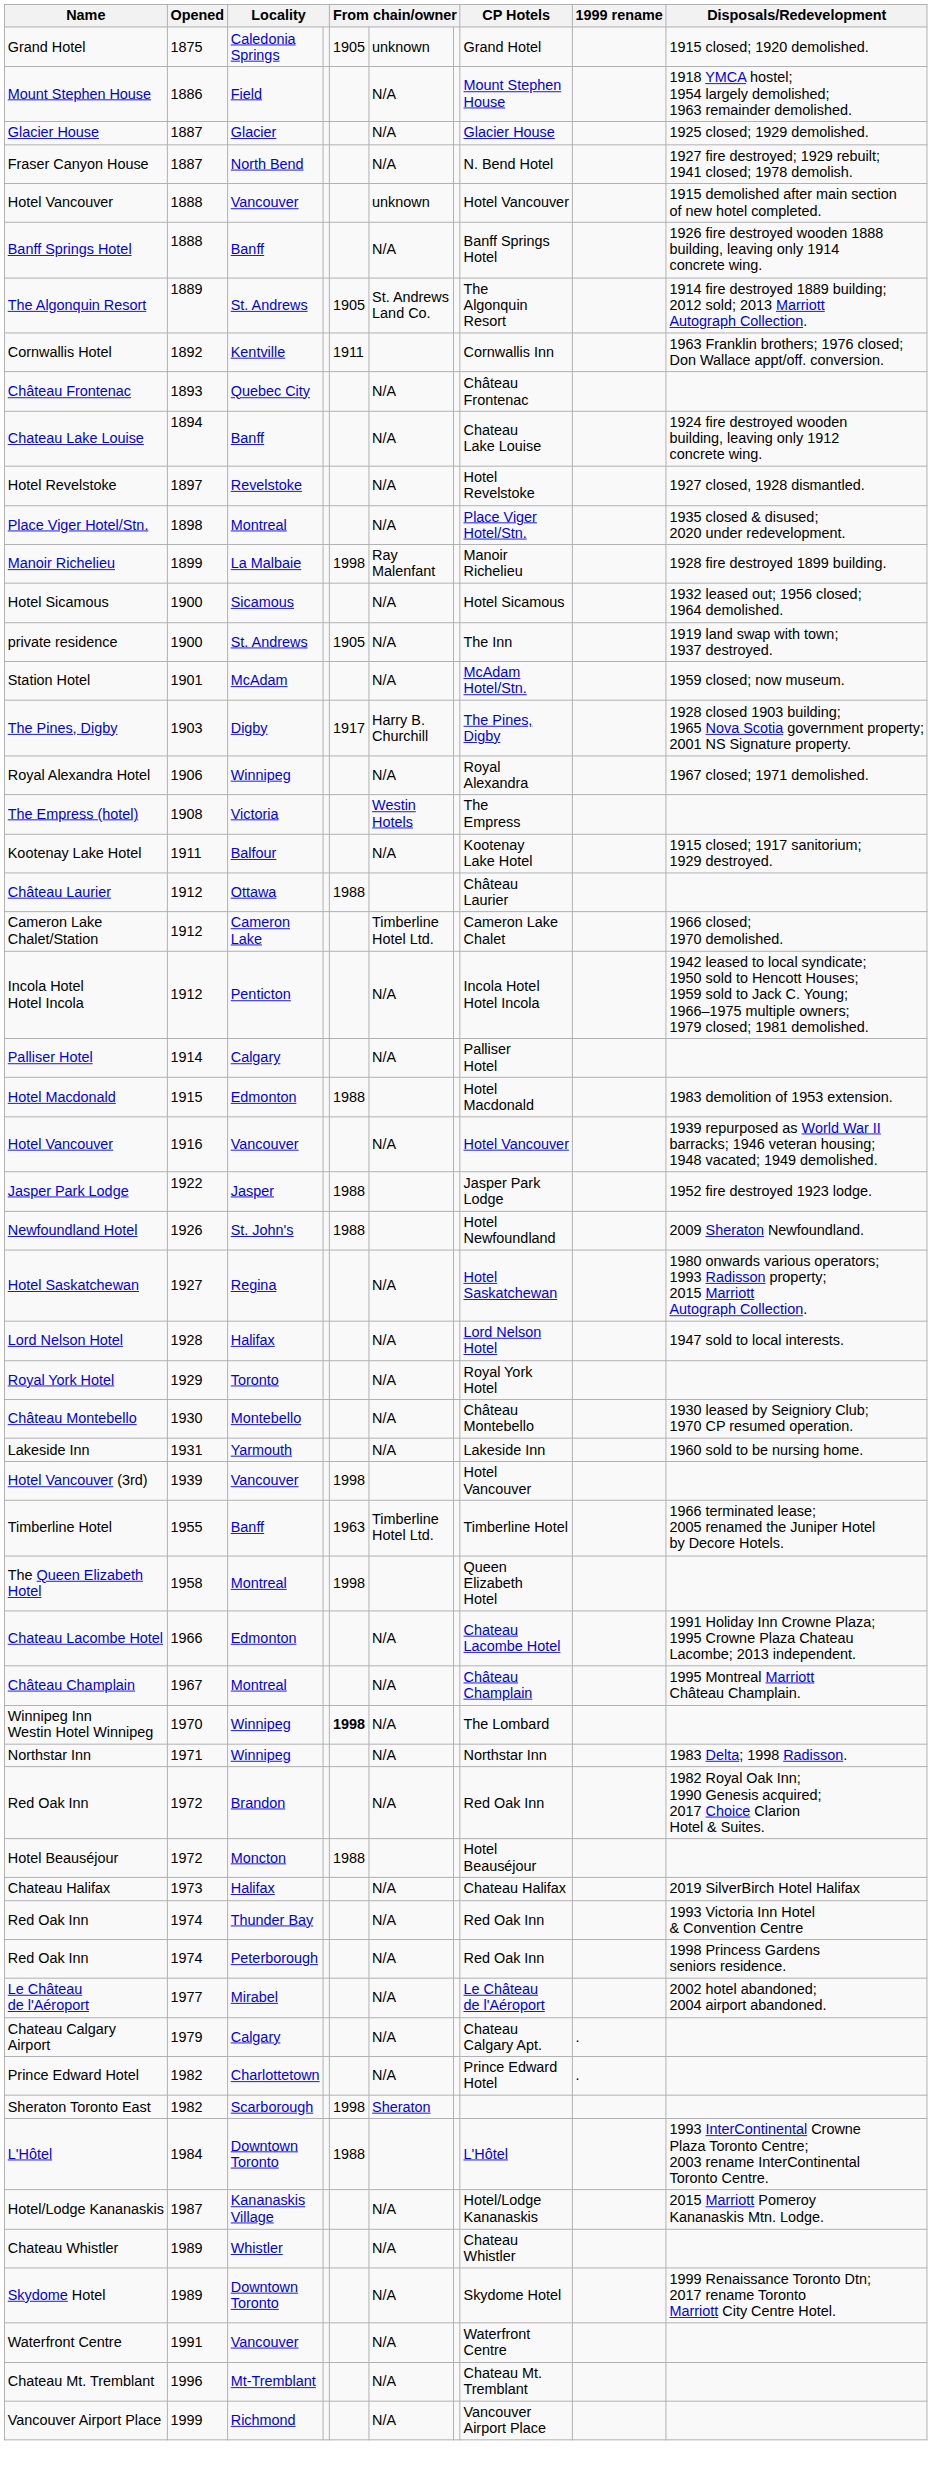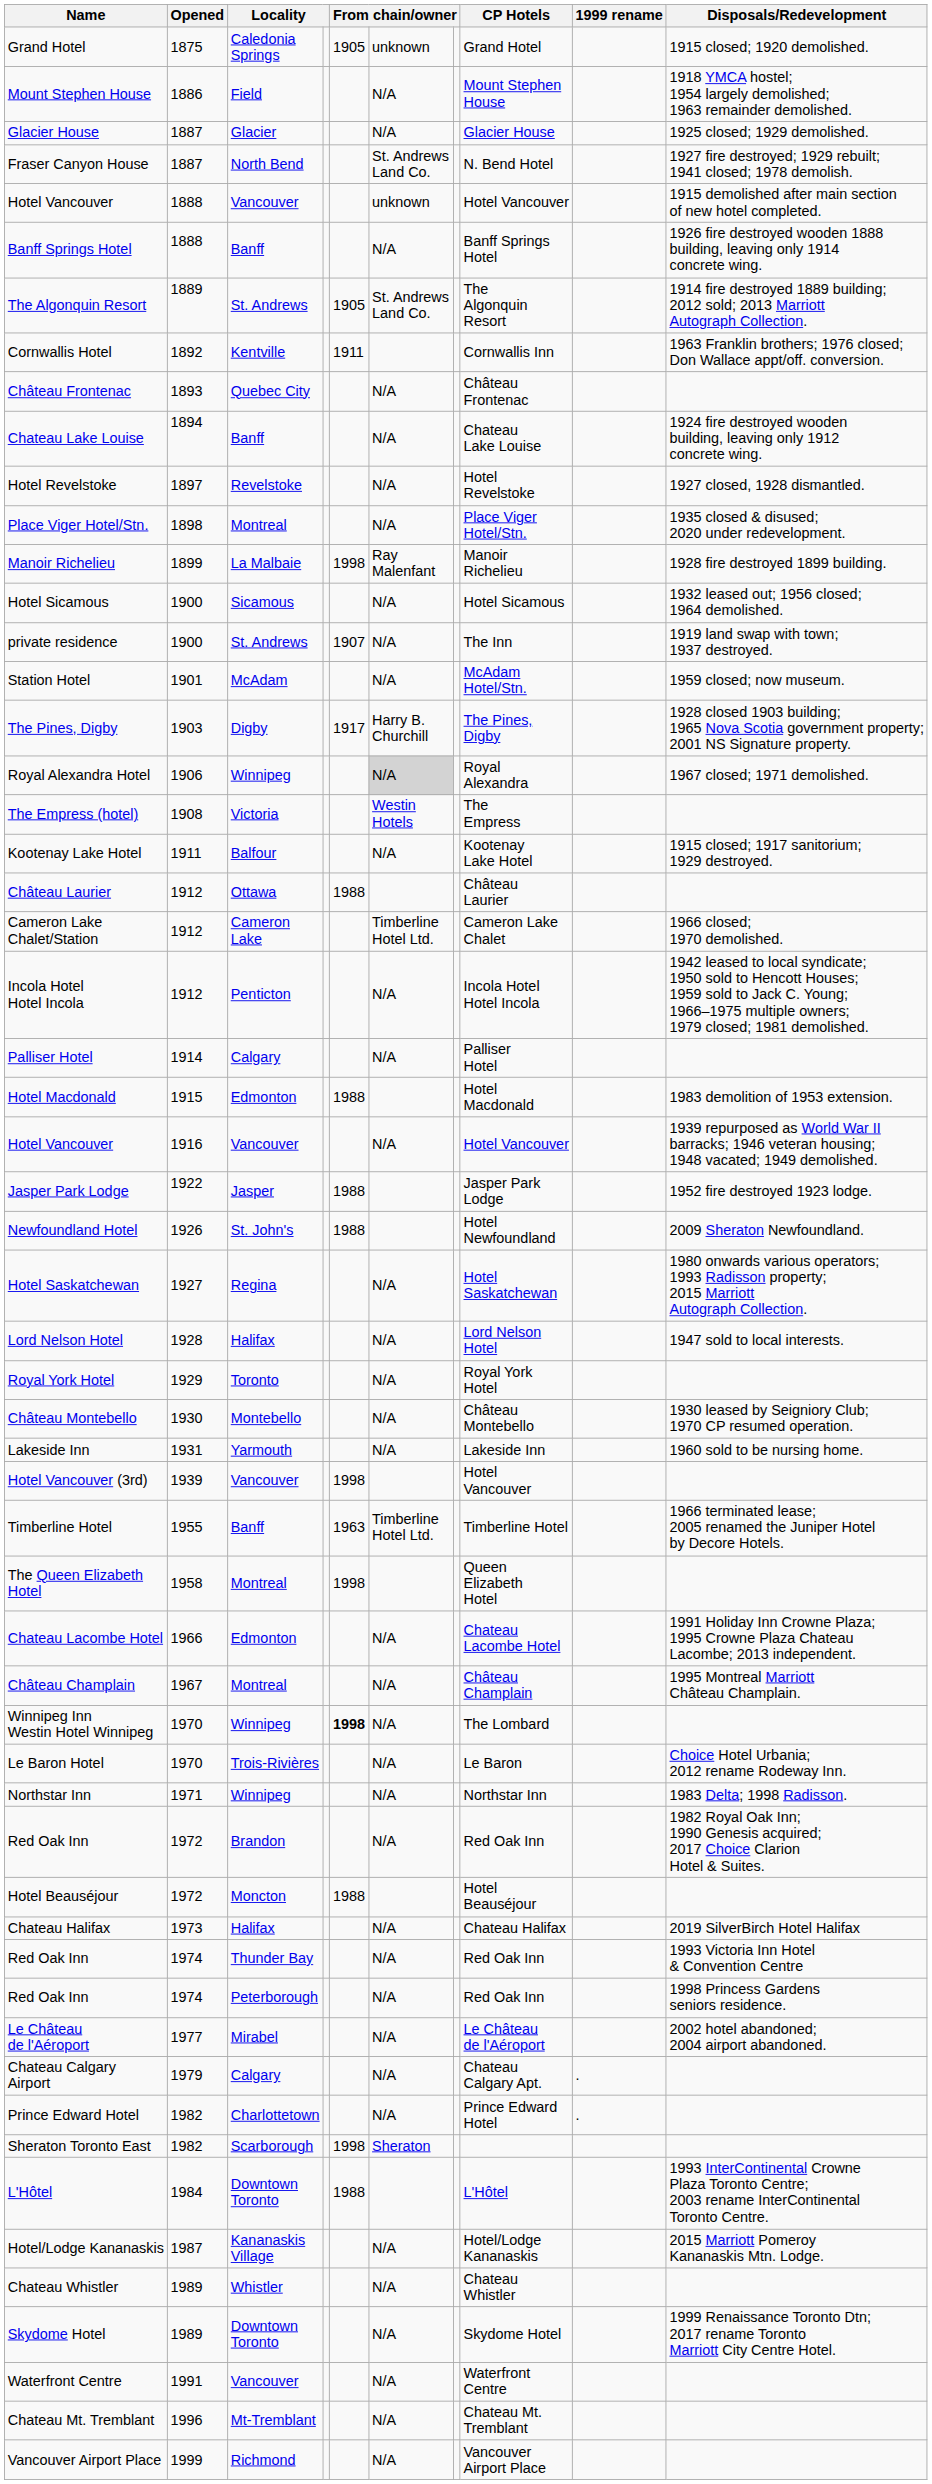Fraser Canyon House | column 6: N/A -> St. Andrews Land Co.
private residence | column 5: 1905 -> 1907
Royal Alexandra Hotel | column 6: no background -> lightgrey background
+ row: Le Baron Hotel | 1970 | Trois-Rivières | N/A | Le Baron | Choice Hotel Urbania; 2012 rename Rodeway Inn.
